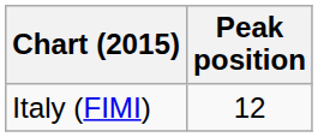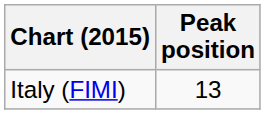Italy (FIMI) | Peak position: 12 -> 13
